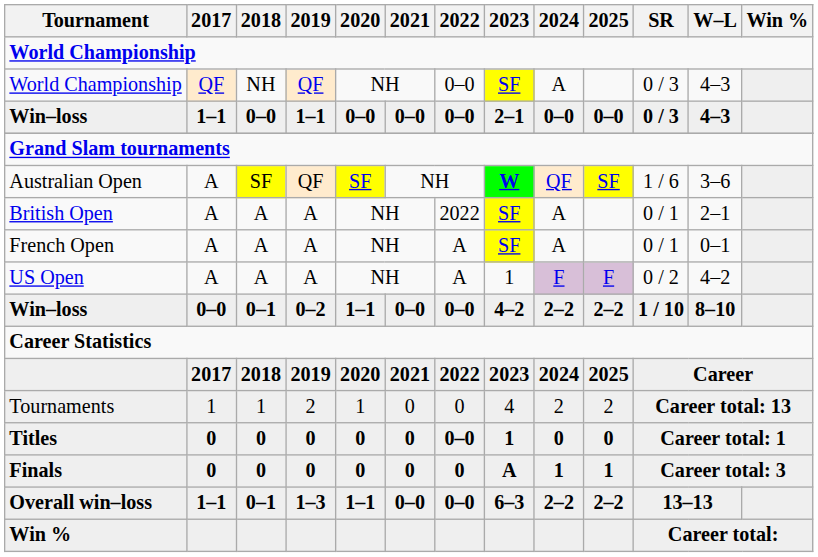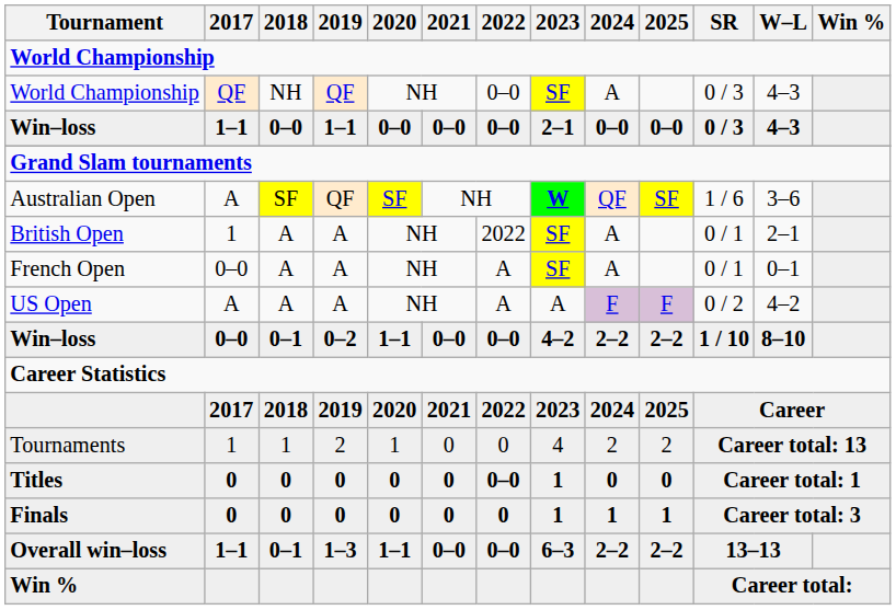British Open | 2017: A -> 1
French Open | 2017: A -> 0–0
US Open | 2023: 1 -> A
Finals | 2023: A -> 1
